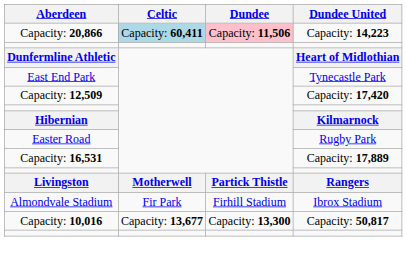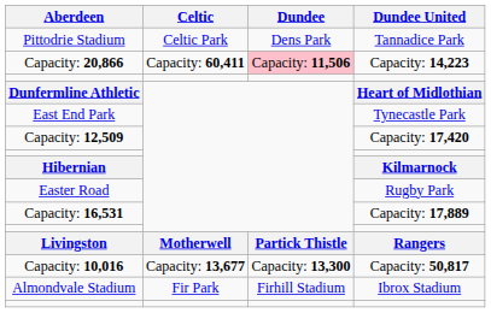+ row: Pittodrie Stadium | Celtic Park | Dens Park | Tannadice Park
Capacity: 20,866 | Celtic: lightblue background -> no background
rows swapped: Almondvale Stadium <-> Capacity: 10,016
